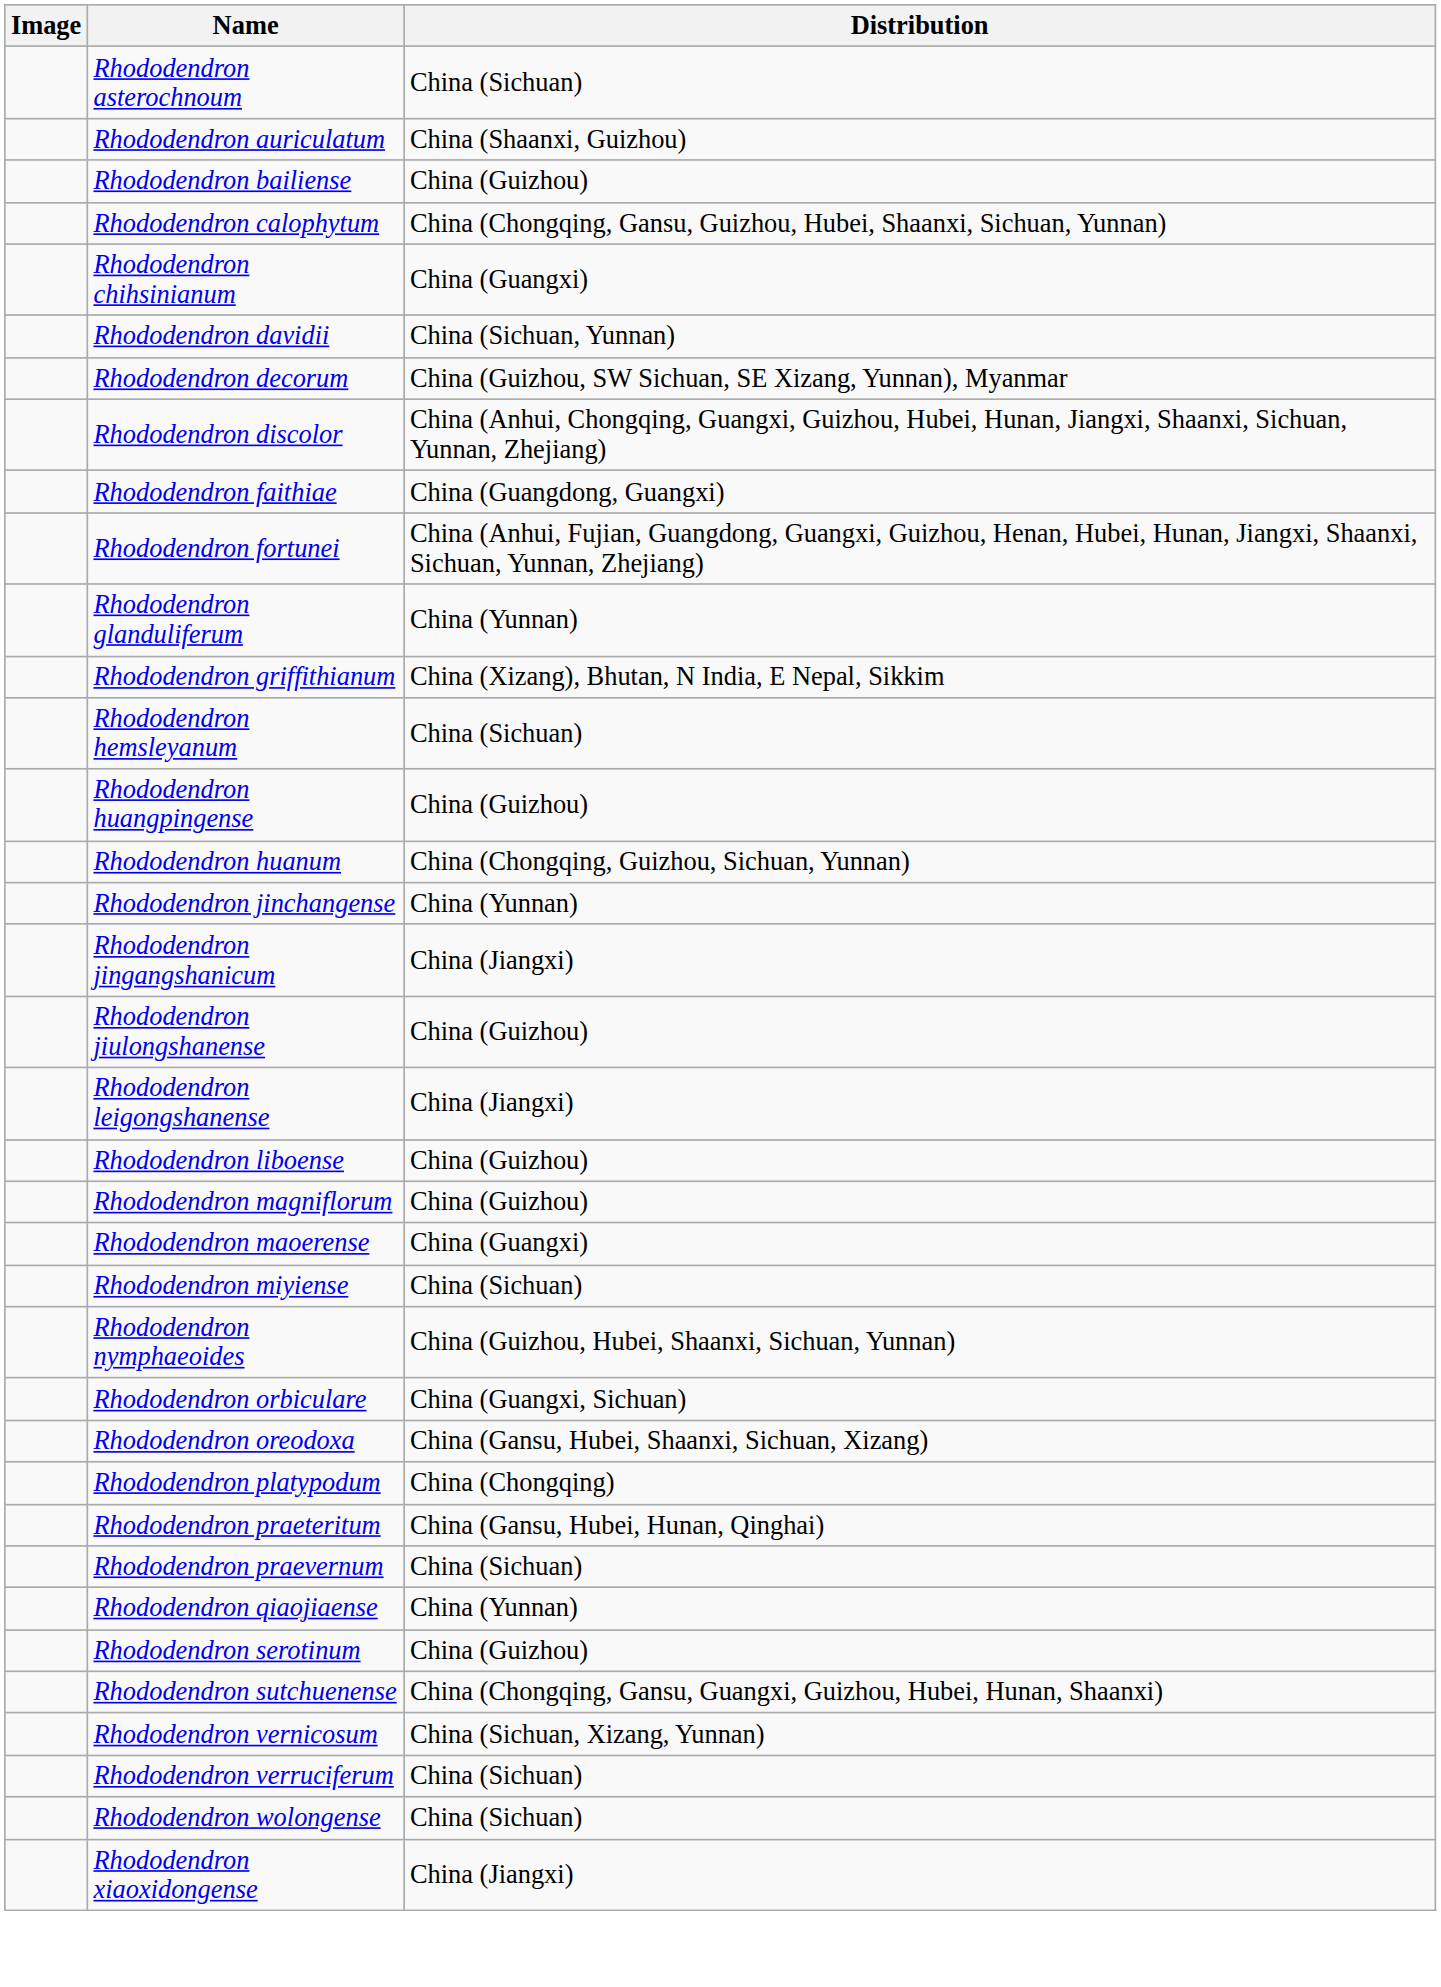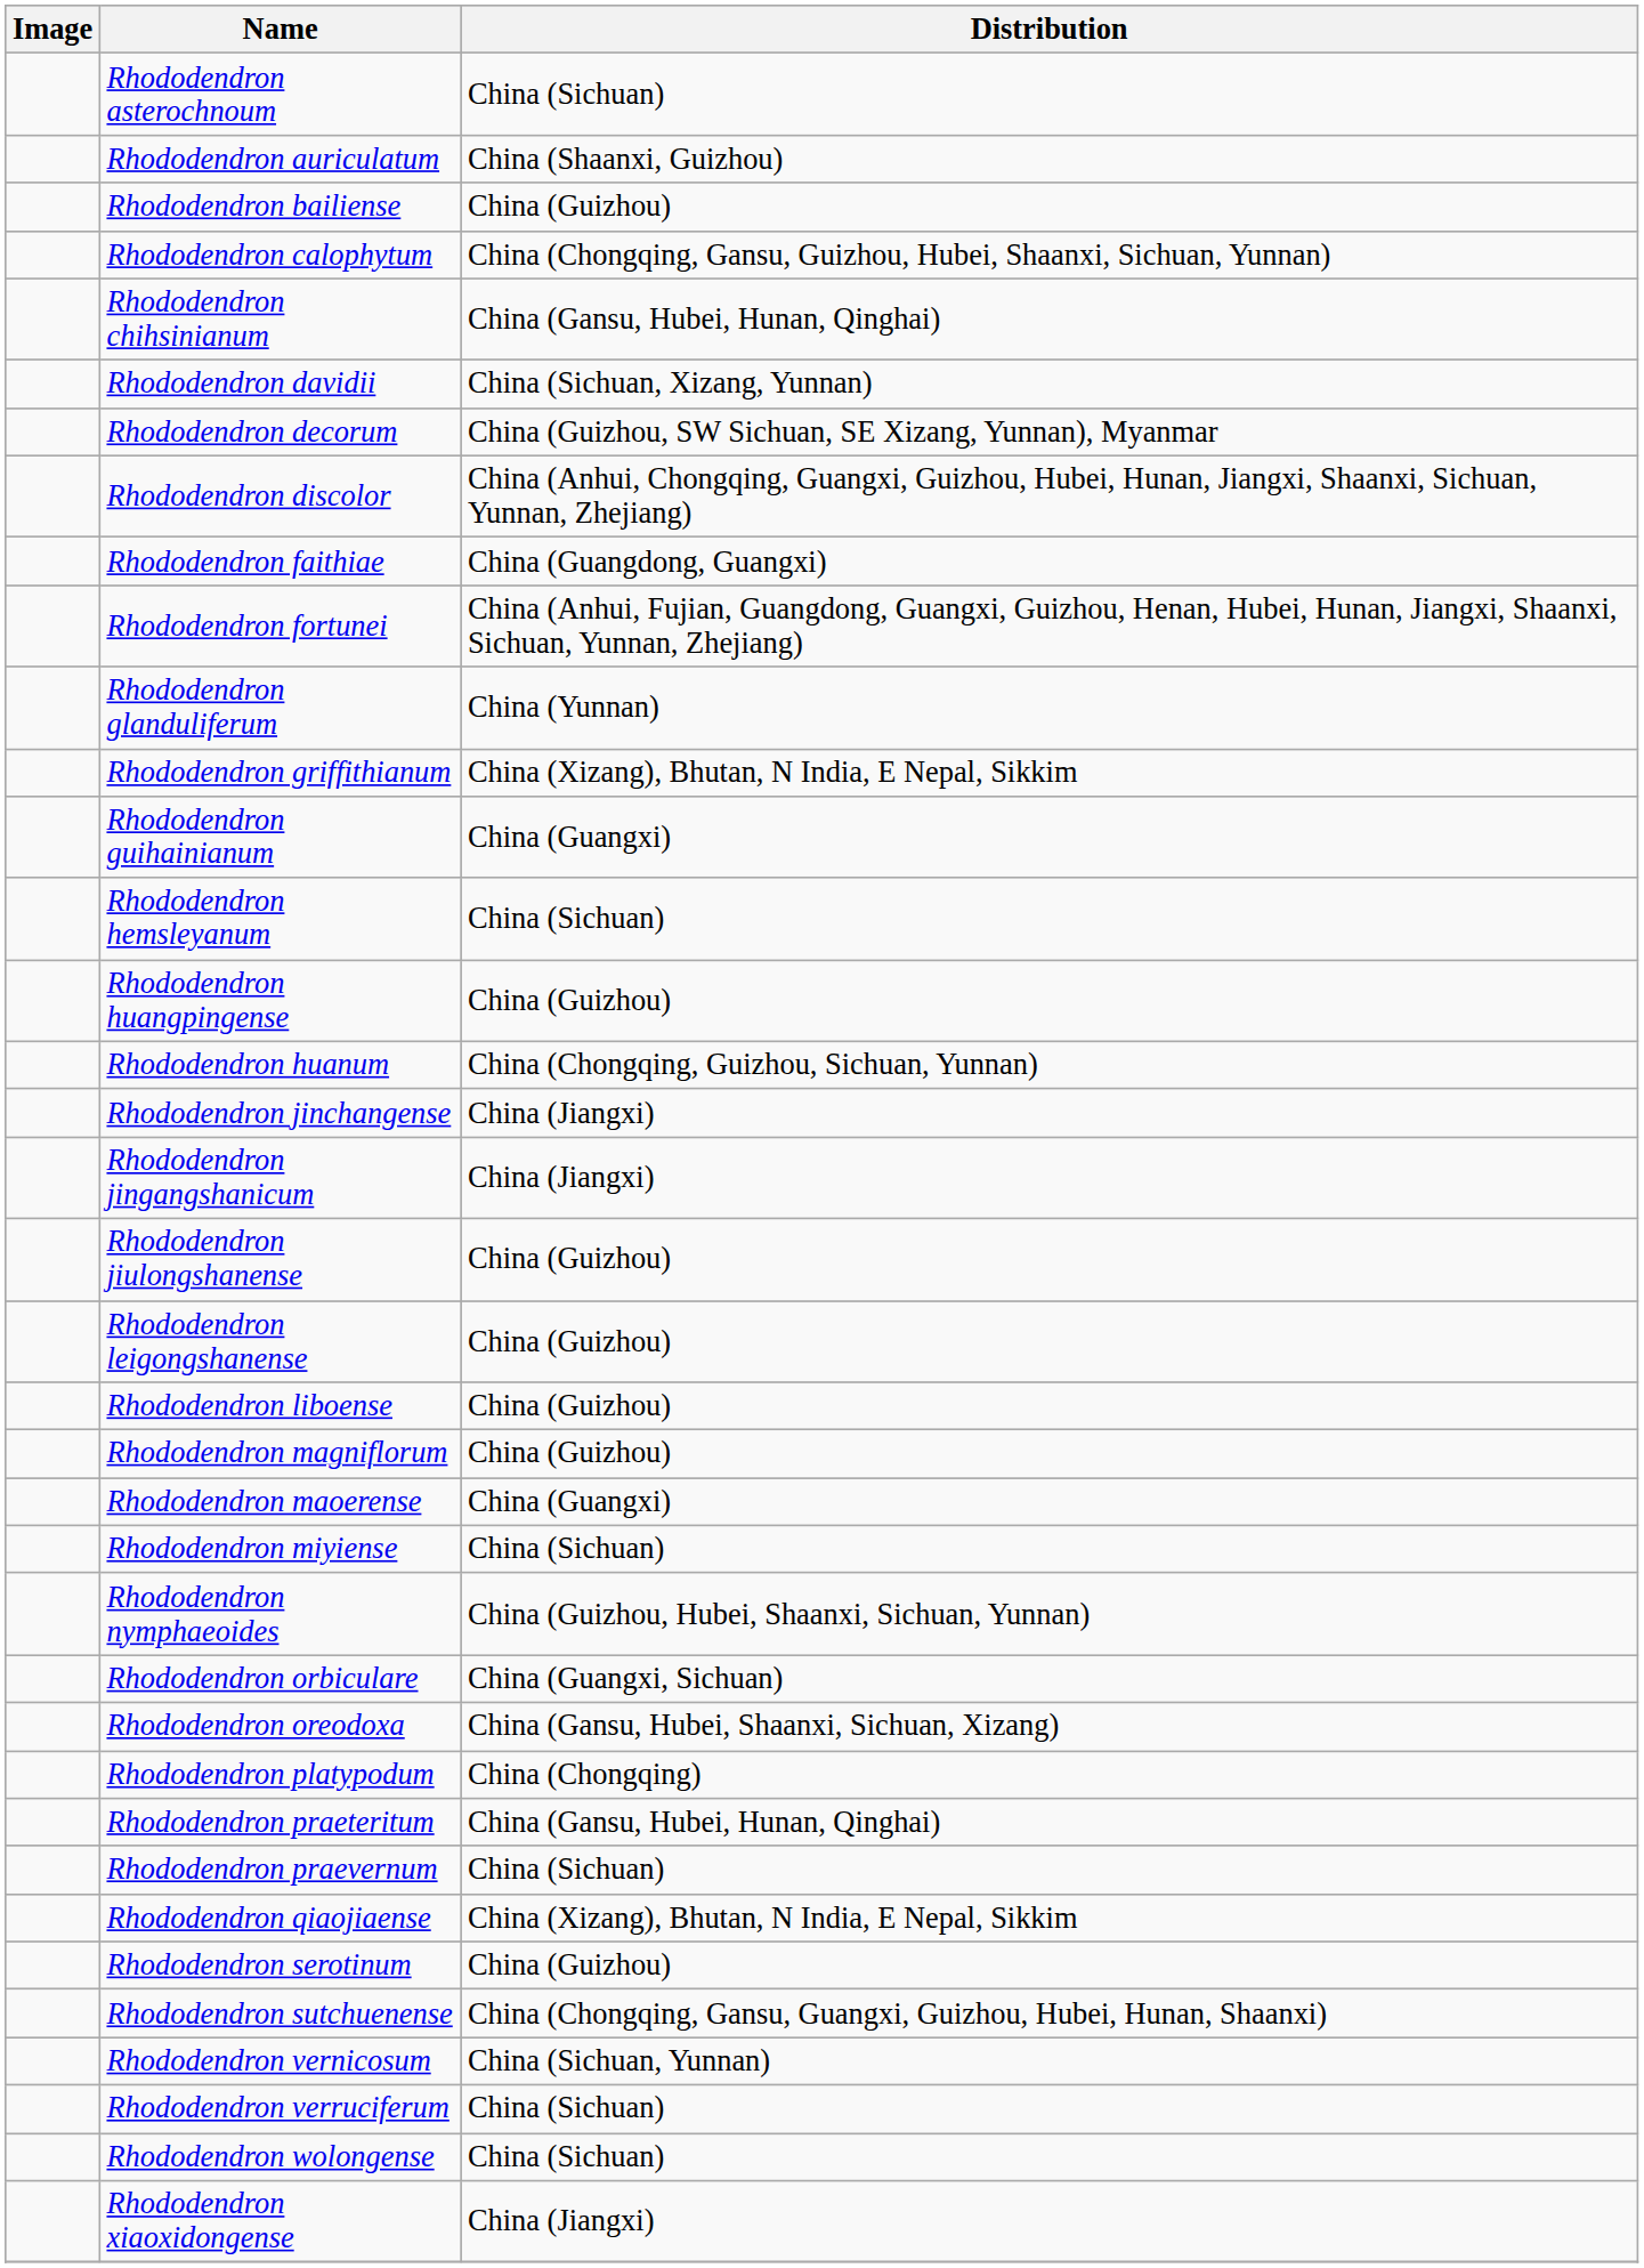Rhododendron chihsinianum | Distribution: China (Guangxi) -> China (Gansu, Hubei, Hunan, Qinghai)
Rhododendron davidii | Distribution: China (Sichuan, Yunnan) -> China (Sichuan, Xizang, Yunnan)
+ row: Rhododendron guihainianum | China (Guangxi)
Rhododendron jinchangense | Distribution: China (Yunnan) -> China (Jiangxi)
Rhododendron leigongshanense | Distribution: China (Jiangxi) -> China (Guizhou)
Rhododendron qiaojiaense | Distribution: China (Yunnan) -> China (Xizang), Bhutan, N India, E Nepal, Sikkim
Rhododendron vernicosum | Distribution: China (Sichuan, Xizang, Yunnan) -> China (Sichuan, Yunnan)
